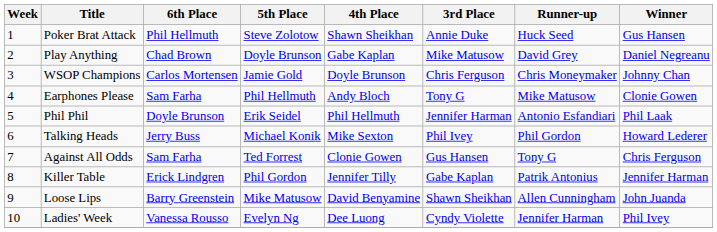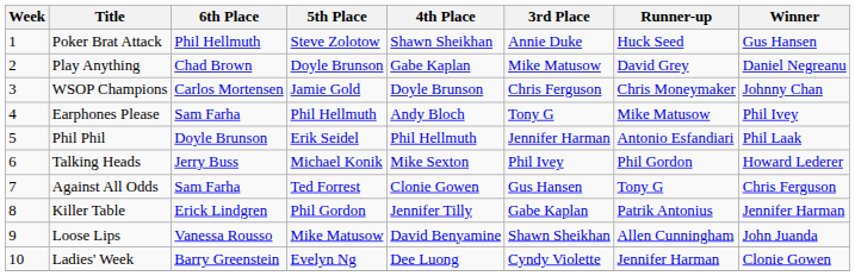Earphones Please | Winner: Clonie Gowen -> Phil Ivey
Loose Lips | 6th Place: Barry Greenstein -> Vanessa Rousso
Ladies' Week | 6th Place: Vanessa Rousso -> Barry Greenstein
Ladies' Week | Winner: Phil Ivey -> Clonie Gowen
